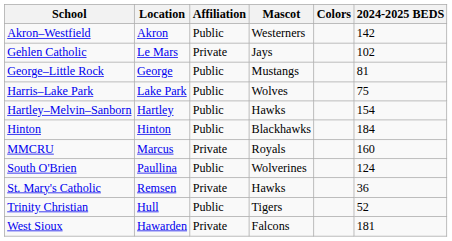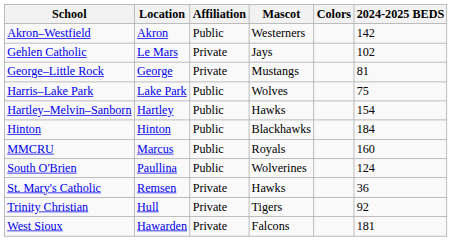George–Little Rock | Affiliation: Public -> Private
MMCRU | Affiliation: Private -> Public
Trinity Christian | Affiliation: Public -> Private
Trinity Christian | 2024-2025 BEDS: 52 -> 92
